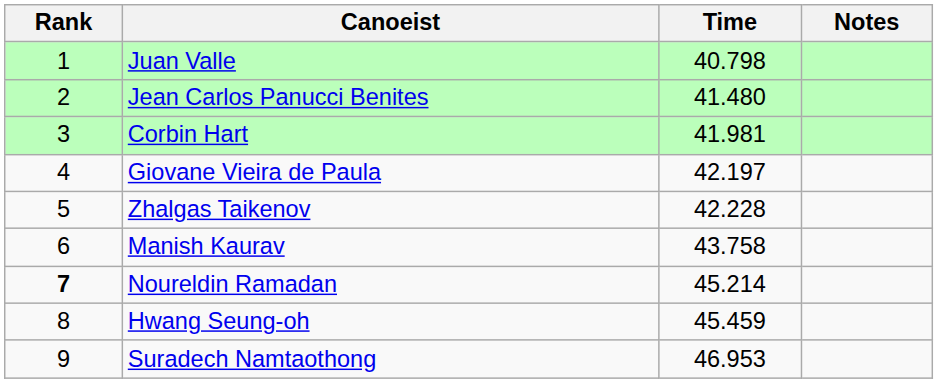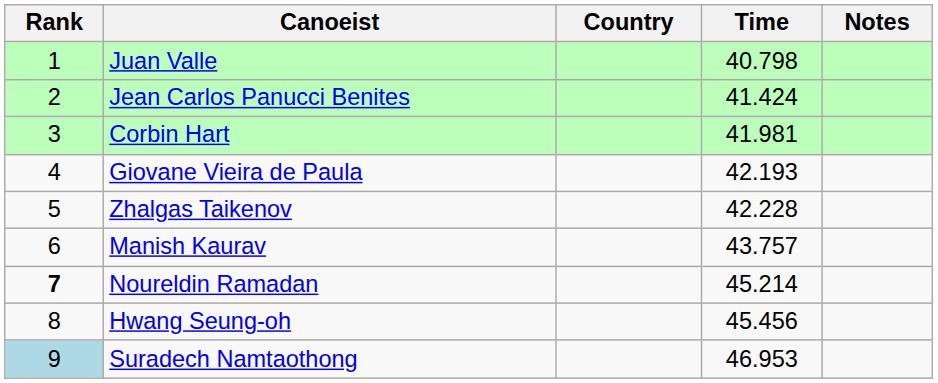+ column: Country
Jean Carlos Panucci Benites | Time: 41.480 -> 41.424
Giovane Vieira de Paula | Time: 42.197 -> 42.193
Manish Kaurav | Time: 43.758 -> 43.757
Hwang Seung-oh | Time: 45.459 -> 45.456
Suradech Namtaothong | Rank: no background -> lightblue background
